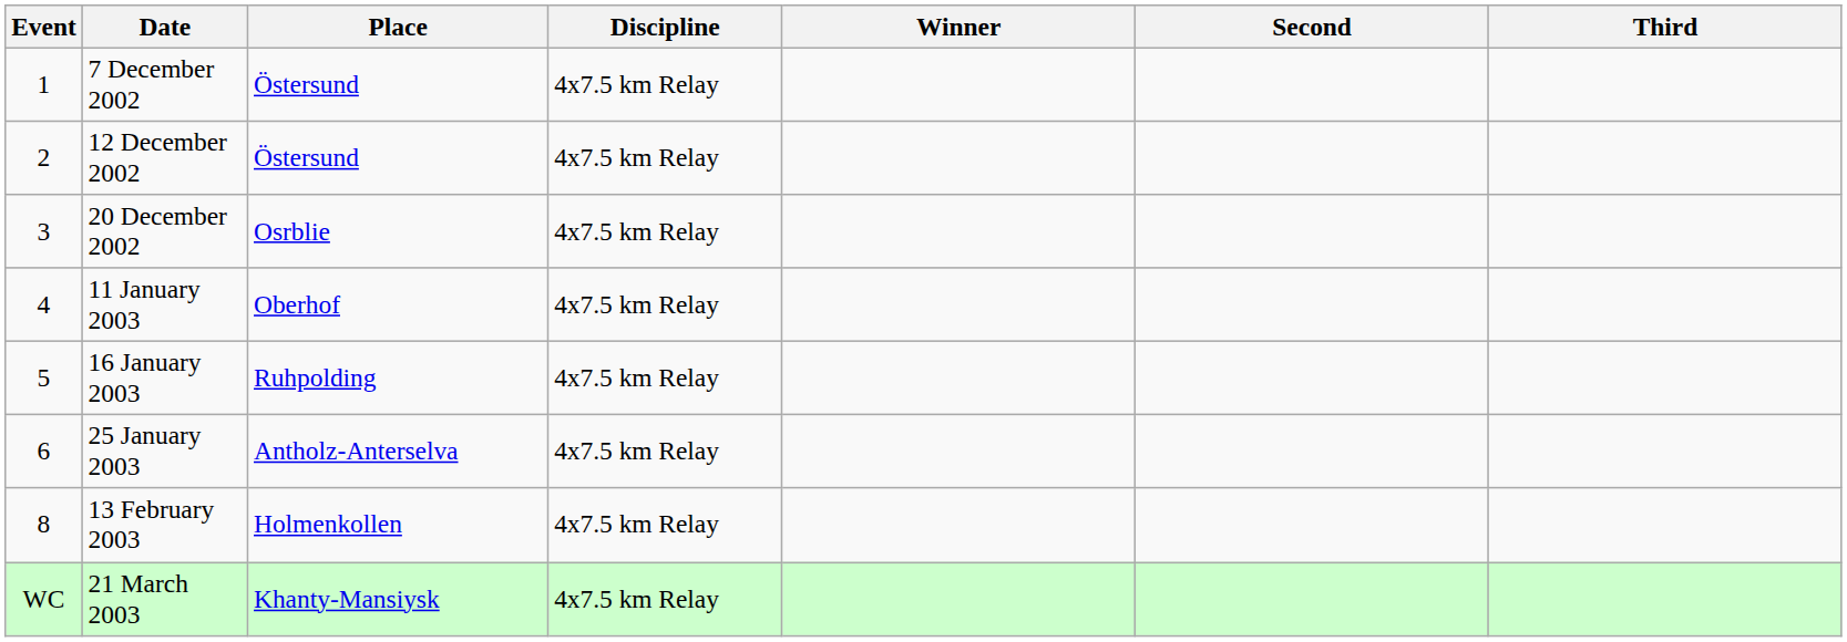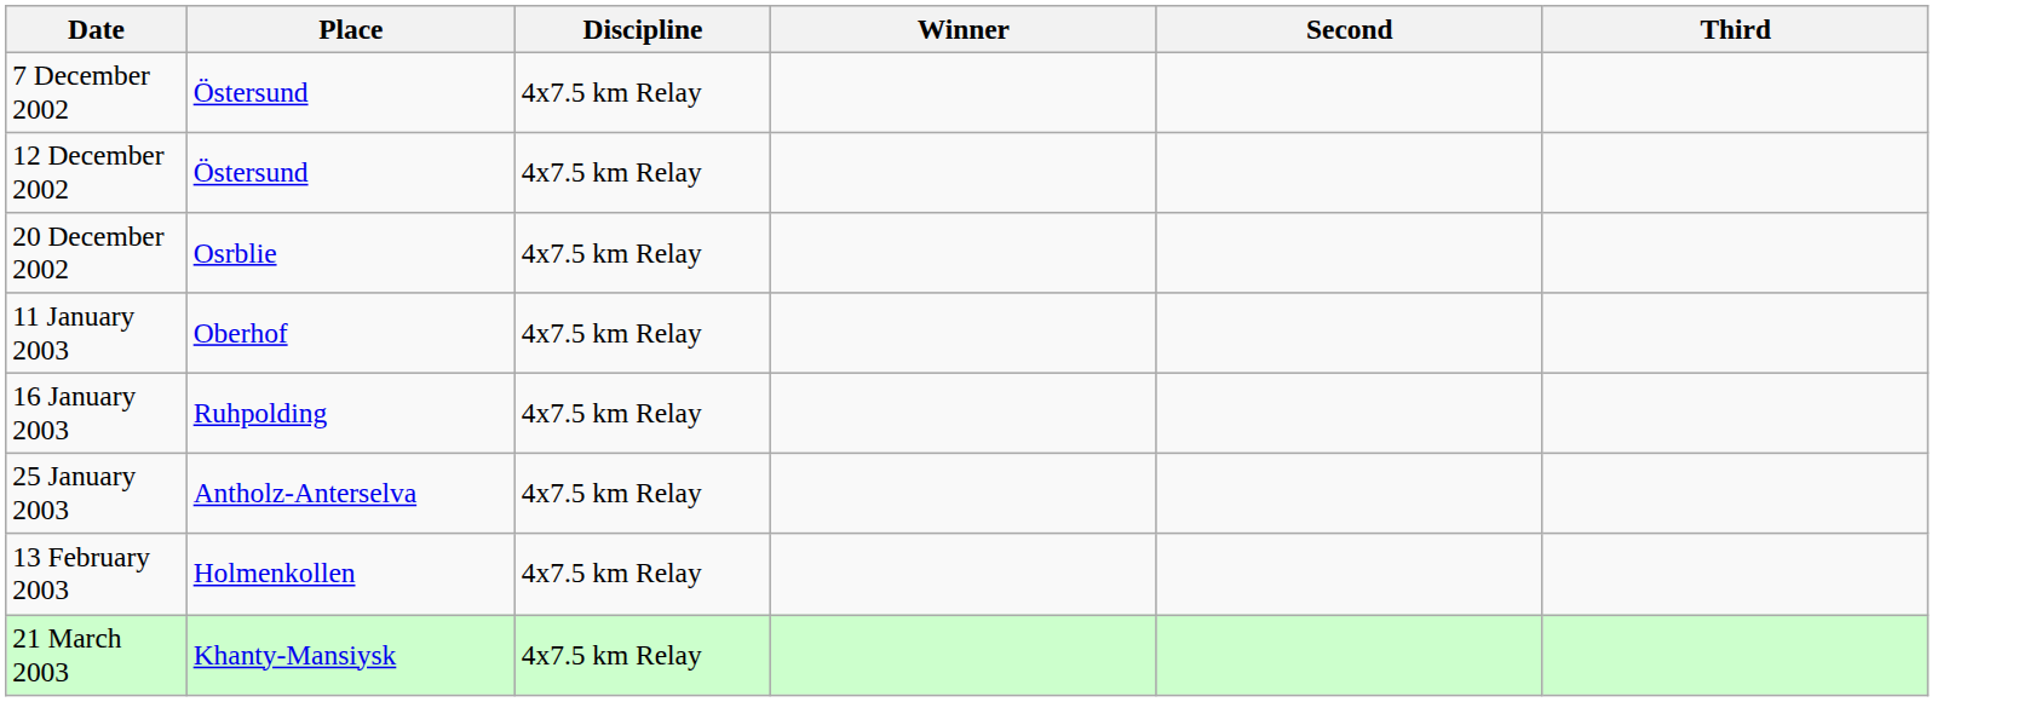- column: Event | 1 | 2 | 3 | 4 | 5 | 6 | 8 | WC
